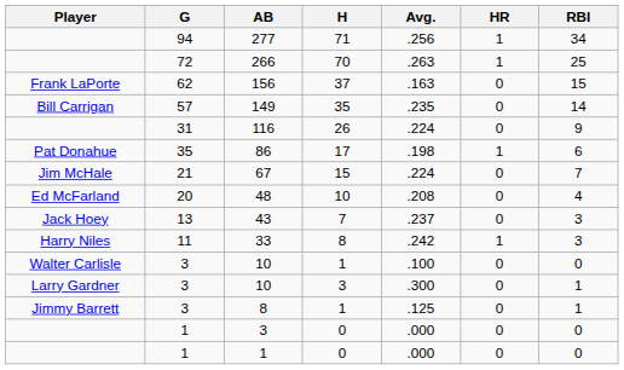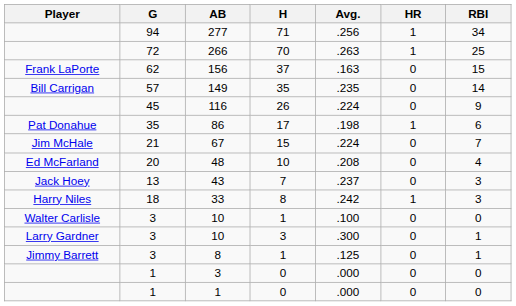116 | G: 31 -> 45
33 | G: 11 -> 18
